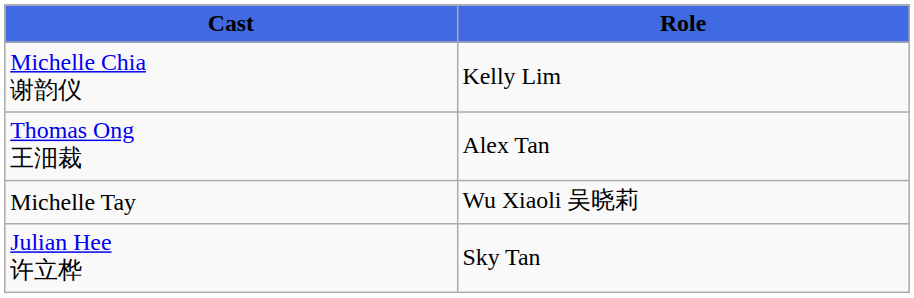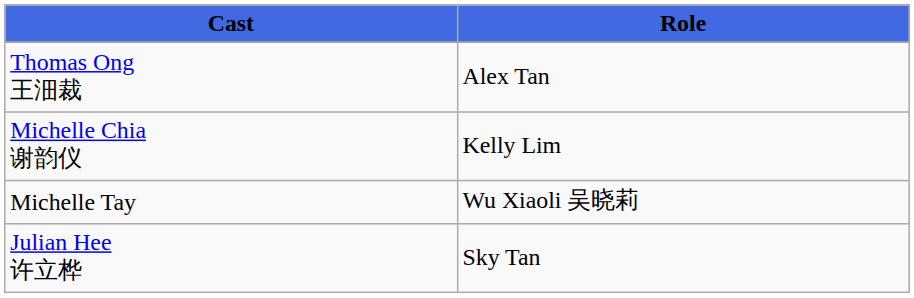rows swapped: Thomas Ong 王沺裁 <-> Michelle Chia 谢韵仪
